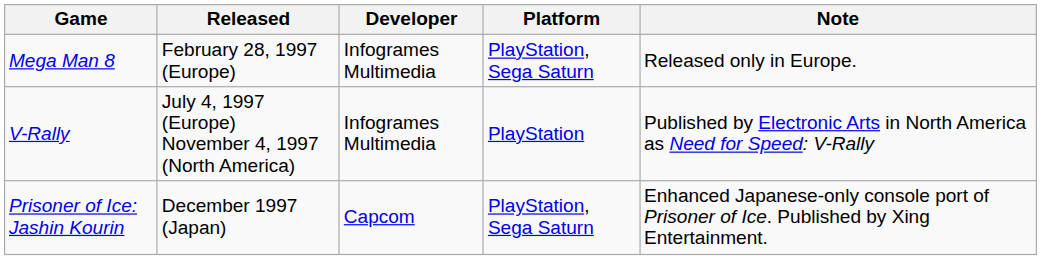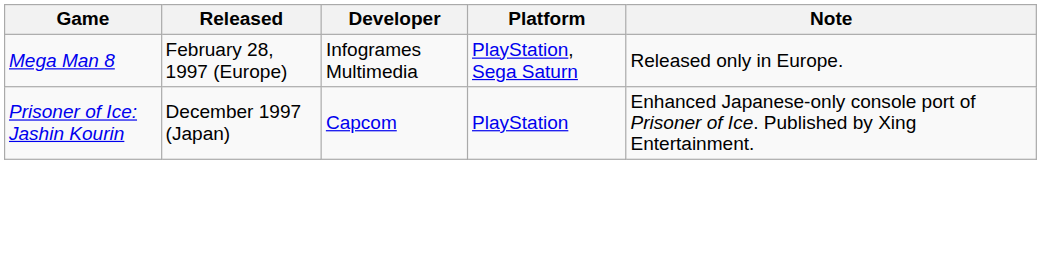- row: V-Rally | July 4, 1997 (Europe) November 4, 1997 (North America) | Infogrames Multimedia | PlayStation | Published by Electronic Arts in North America as Need for Speed: V-Rally
Prisoner of Ice: Jashin Kourin | Platform: PlayStation, Sega Saturn -> PlayStation
